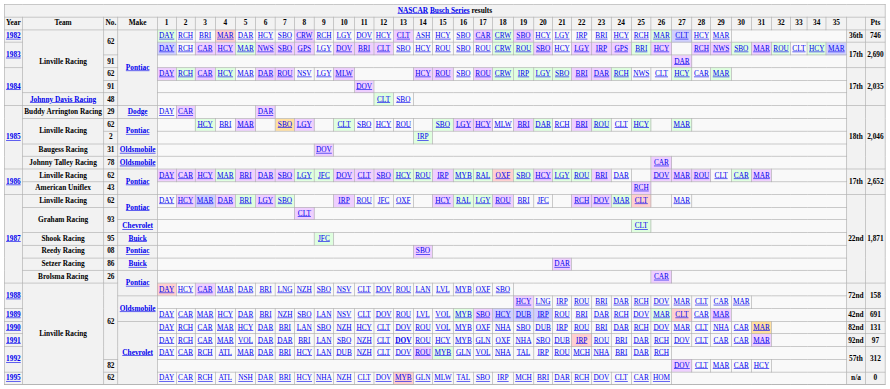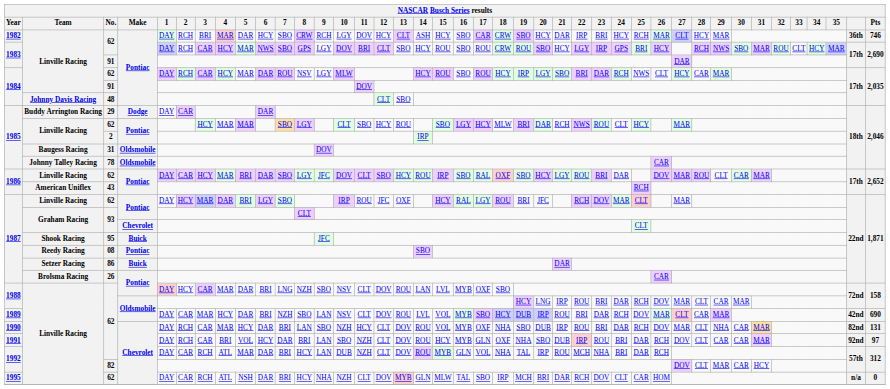1982 / 62 | NASCAR Busch Series results / 21: LGY -> DAR
1984 / 62 | NASCAR Busch Series results / 18: CRW -> HCY
1985 / 62 | NASCAR Busch Series results / 4: BRI -> MAR
1985 / 62 | NASCAR Busch Series results / 22: BRI -> NWS
1986 / 62 | NASCAR Busch Series results / 16: MYB -> SBO
1989 / 62 | NASCAR Busch Series results / Pts: 691 -> 690
1991 / 62 | NASCAR Busch Series results / 4: MAR -> BRI
1991 / 62 | NASCAR Busch Series results / 6: DAR -> HCY
1991 / 62 | NASCAR Busch Series results / 13: bold -> normal
